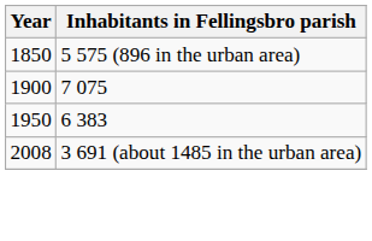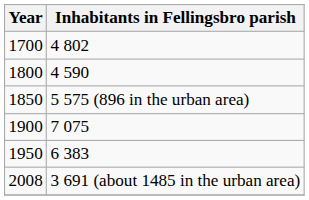+ row: 1700 | 4 802
+ row: 1800 | 4 590
